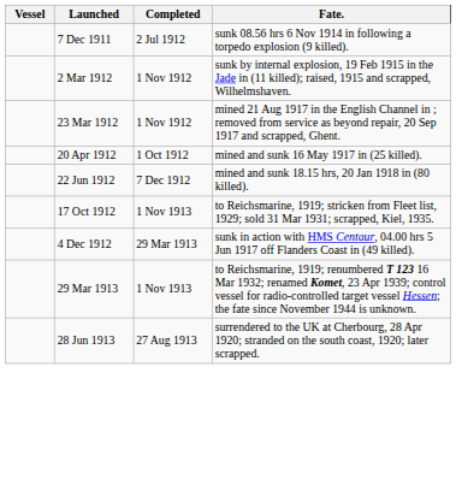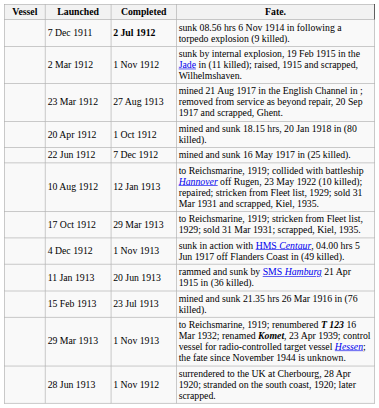7 Dec 1911 | Completed: normal -> bold
23 Mar 1912 | Completed: 1 Nov 1912 -> 27 Aug 1913
20 Apr 1912 | Fate.: mined and sunk 16 May 1917 in (25 killed). -> mined and sunk 18.15 hrs, 20 Jan 1918 in (80 killed).
22 Jun 1912 | Fate.: mined and sunk 18.15 hrs, 20 Jan 1918 in (80 killed). -> mined and sunk 16 May 1917 in (25 killed).
+ row: 10 Aug 1912 | 12 Jan 1913 | to Reichsmarine, 1919; collided with battleship Hannover off Rugen, 23 May 1922 (10 killed); repaired; stricken from Fleet list, 1929; sold 31 Mar 1931 and scrapped, Kiel, 1935.
17 Oct 1912 | Completed: 1 Nov 1913 -> 29 Mar 1913
4 Dec 1912 | Completed: 29 Mar 1913 -> 1 Nov 1913
+ row: 11 Jan 1913 | 20 Jun 1913 | rammed and sunk by SMS Hamburg 21 Apr 1915 in (36 killed).
+ row: 15 Feb 1913 | 23 Jul 1913 | mined and sunk 21.35 hrs 26 Mar 1916 in (76 killed).
28 Jun 1913 | Completed: 27 Aug 1913 -> 1 Nov 1912
